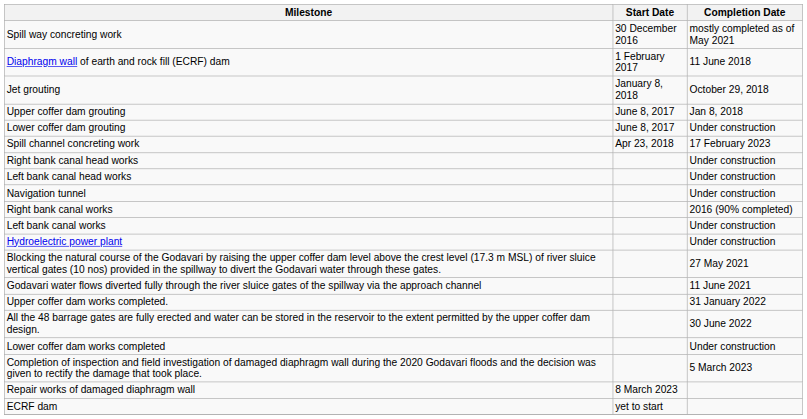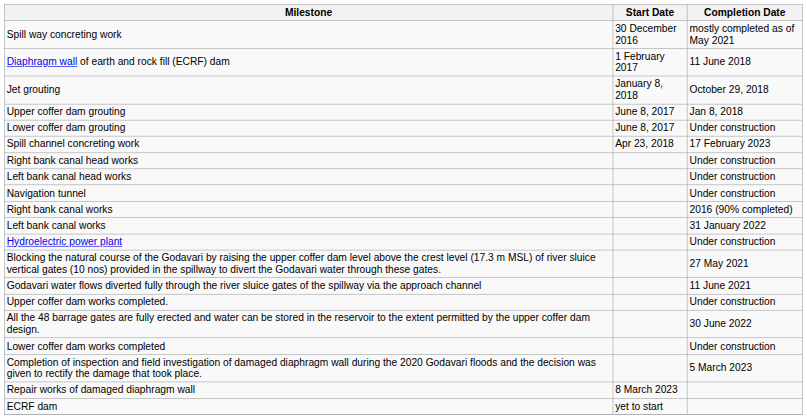Left bank canal works | Completion Date: Under construction -> 31 January 2022
Upper coffer dam works completed. | Completion Date: 31 January 2022 -> Under construction
